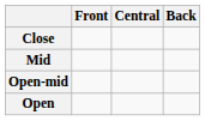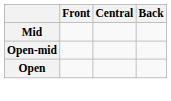- row: Close
